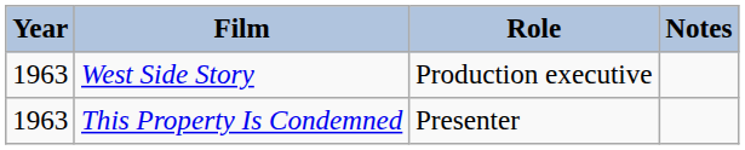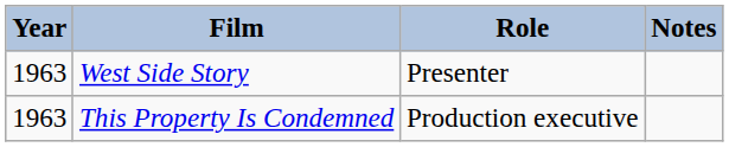West Side Story | Role: Production executive -> Presenter
This Property Is Condemned | Role: Presenter -> Production executive
